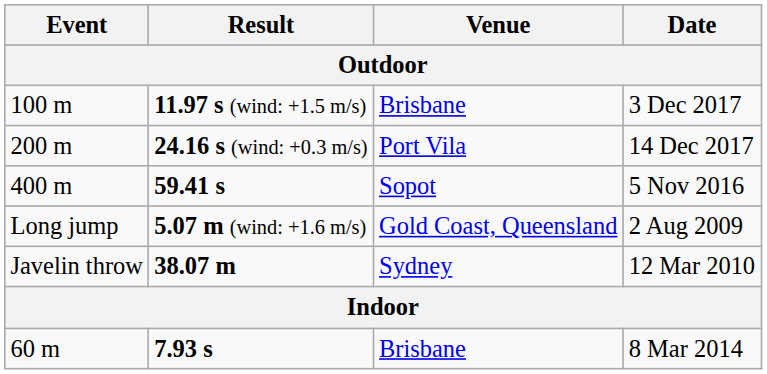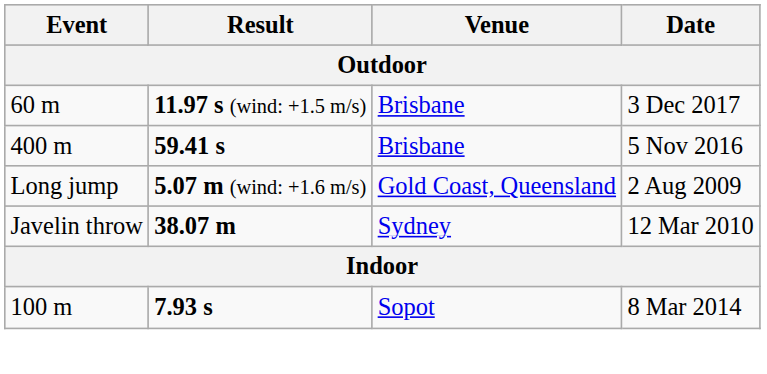11.97 s (wind: +1.5 m/s) | Event: 100 m -> 60 m
- row: 200 m | 24.16 s (wind: +0.3 m/s) | Port Vila | 14 Dec 2017
59.41 s | Venue: Sopot -> Brisbane
7.93 s | Event: 60 m -> 100 m
7.93 s | Venue: Brisbane -> Sopot
